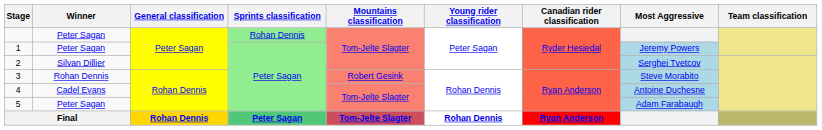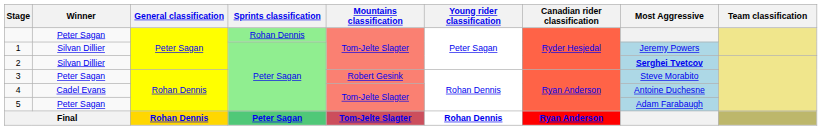1 | Winner: Peter Sagan -> Silvan Dillier
2 | Most Aggressive: normal -> bold
3 | Winner: Rohan Dennis -> Peter Sagan
